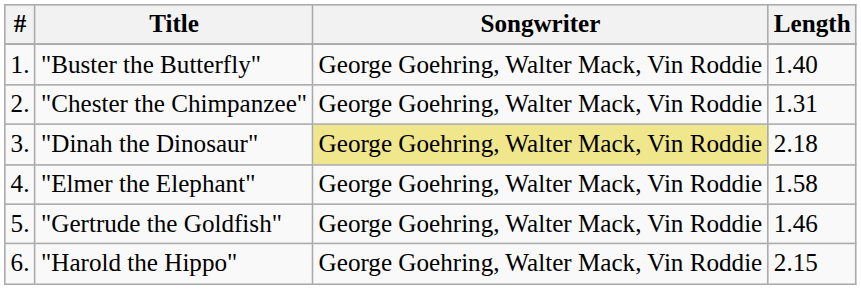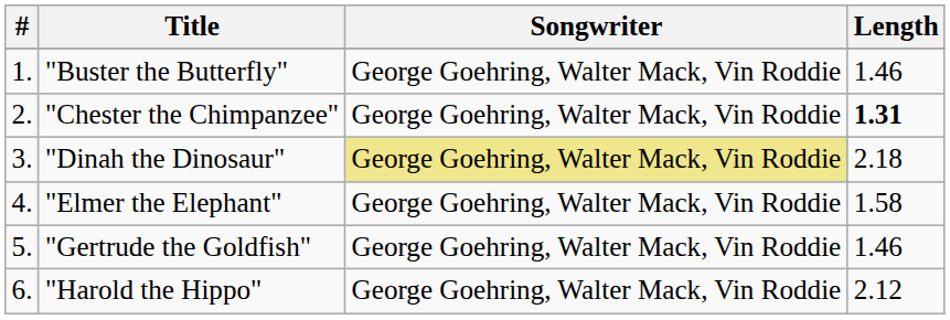"Buster the Butterfly" | Length: 1.40 -> 1.46
"Chester the Chimpanzee" | Length: normal -> bold
"Harold the Hippo" | Length: 2.15 -> 2.12
